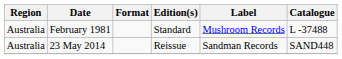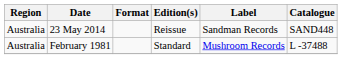rows swapped: February 1981 <-> 23 May 2014
